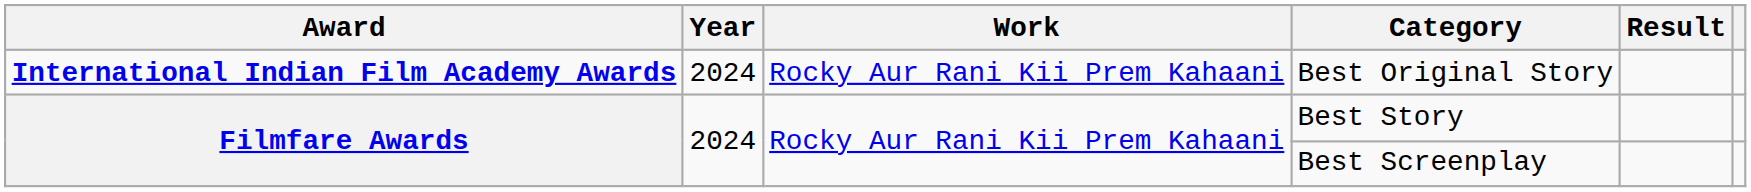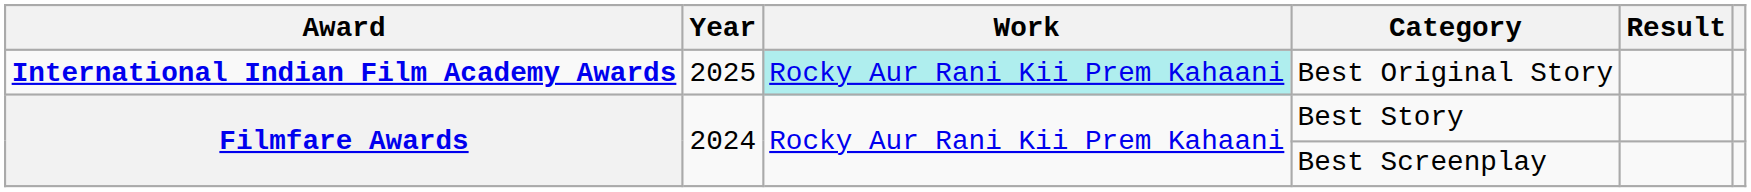Best Original Story | Year: 2024 -> 2025
Best Original Story | Work: no background -> paleturquoise background
